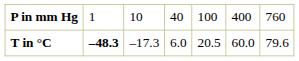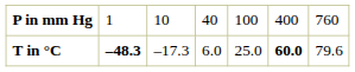T in °C | column 5: 20.5 -> 25.0
T in °C | column 6: normal -> bold
